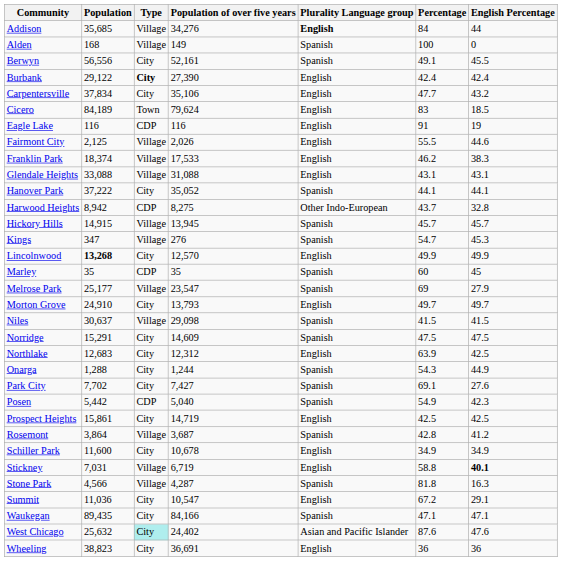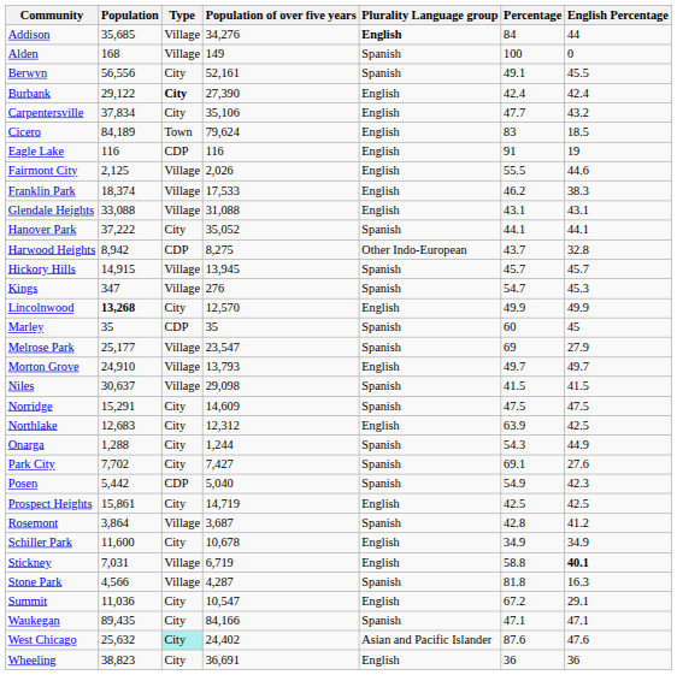Morton Grove | Type: City -> Village
